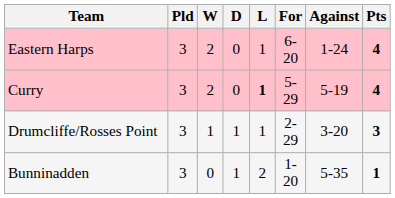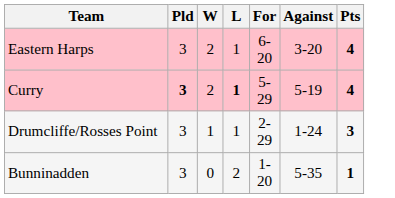- column: D | 0 | 0 | 1 | 1
Eastern Harps | Against: 1-24 -> 3-20
Curry | Pld: normal -> bold
Drumcliffe/Rosses Point | Against: 3-20 -> 1-24
